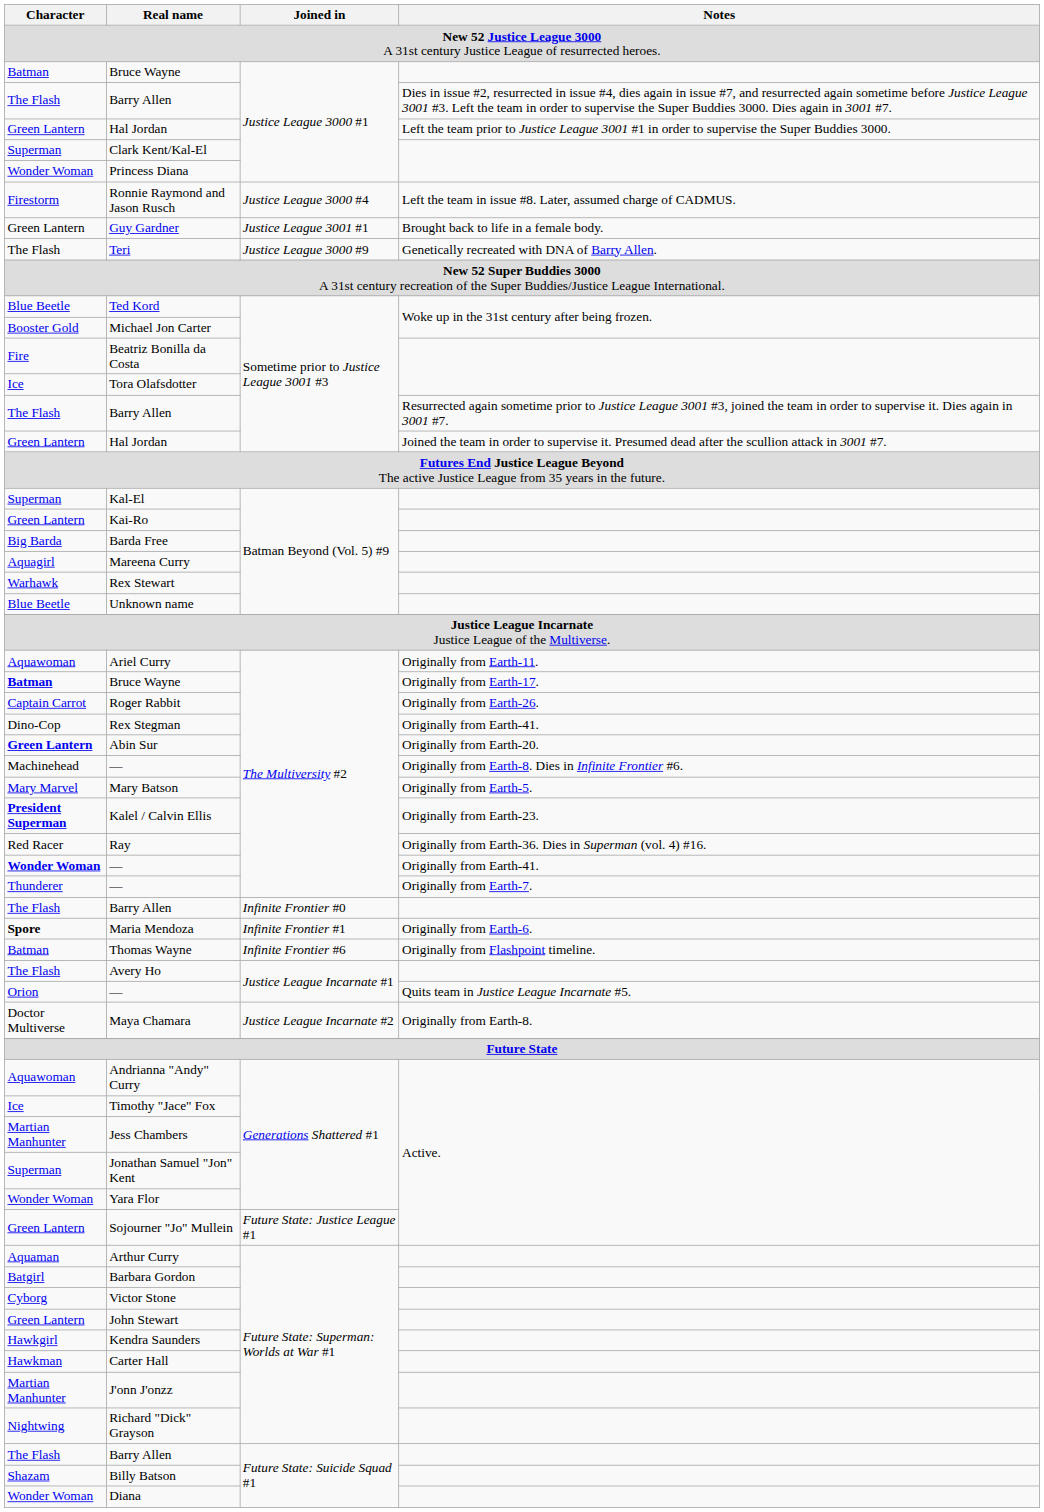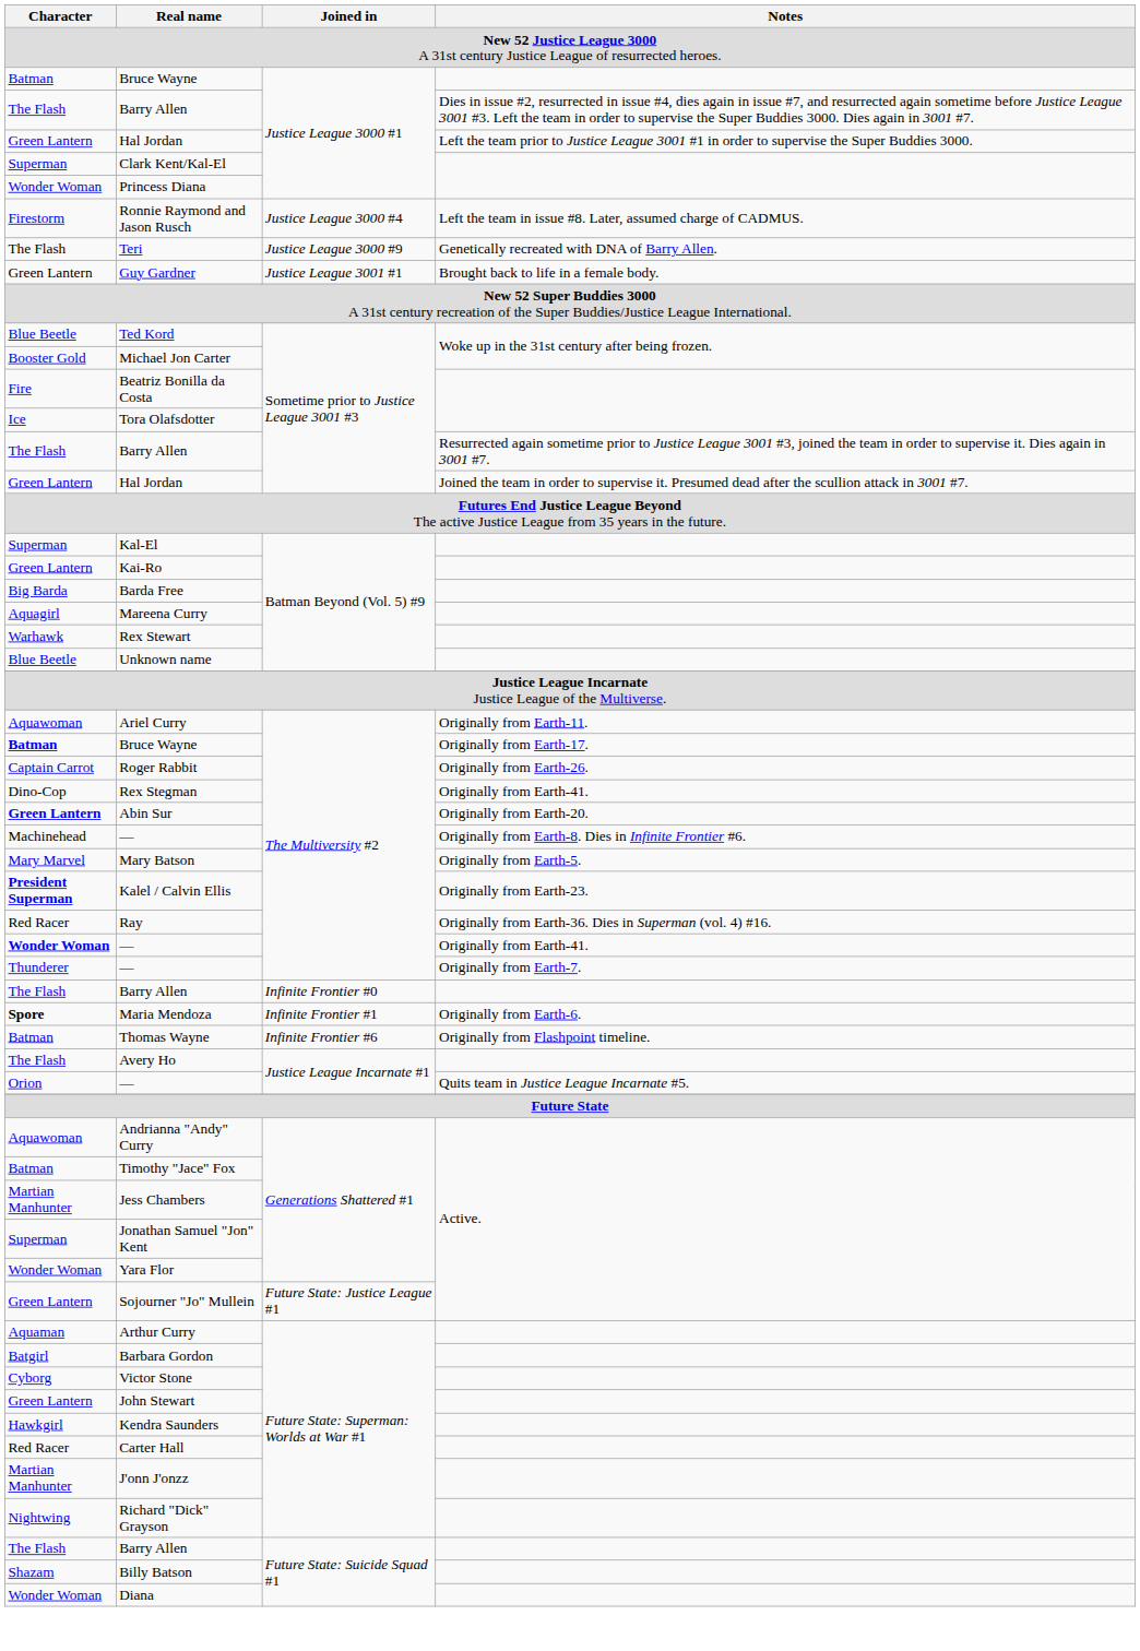rows swapped: Teri <-> Guy Gardner
- row: Doctor Multiverse | Maya Chamara | Justice League Incarnate #2 | Originally from Earth-8.
Timothy "Jace" Fox | Character: Ice -> Batman
Carter Hall | Character: Hawkman -> Red Racer
